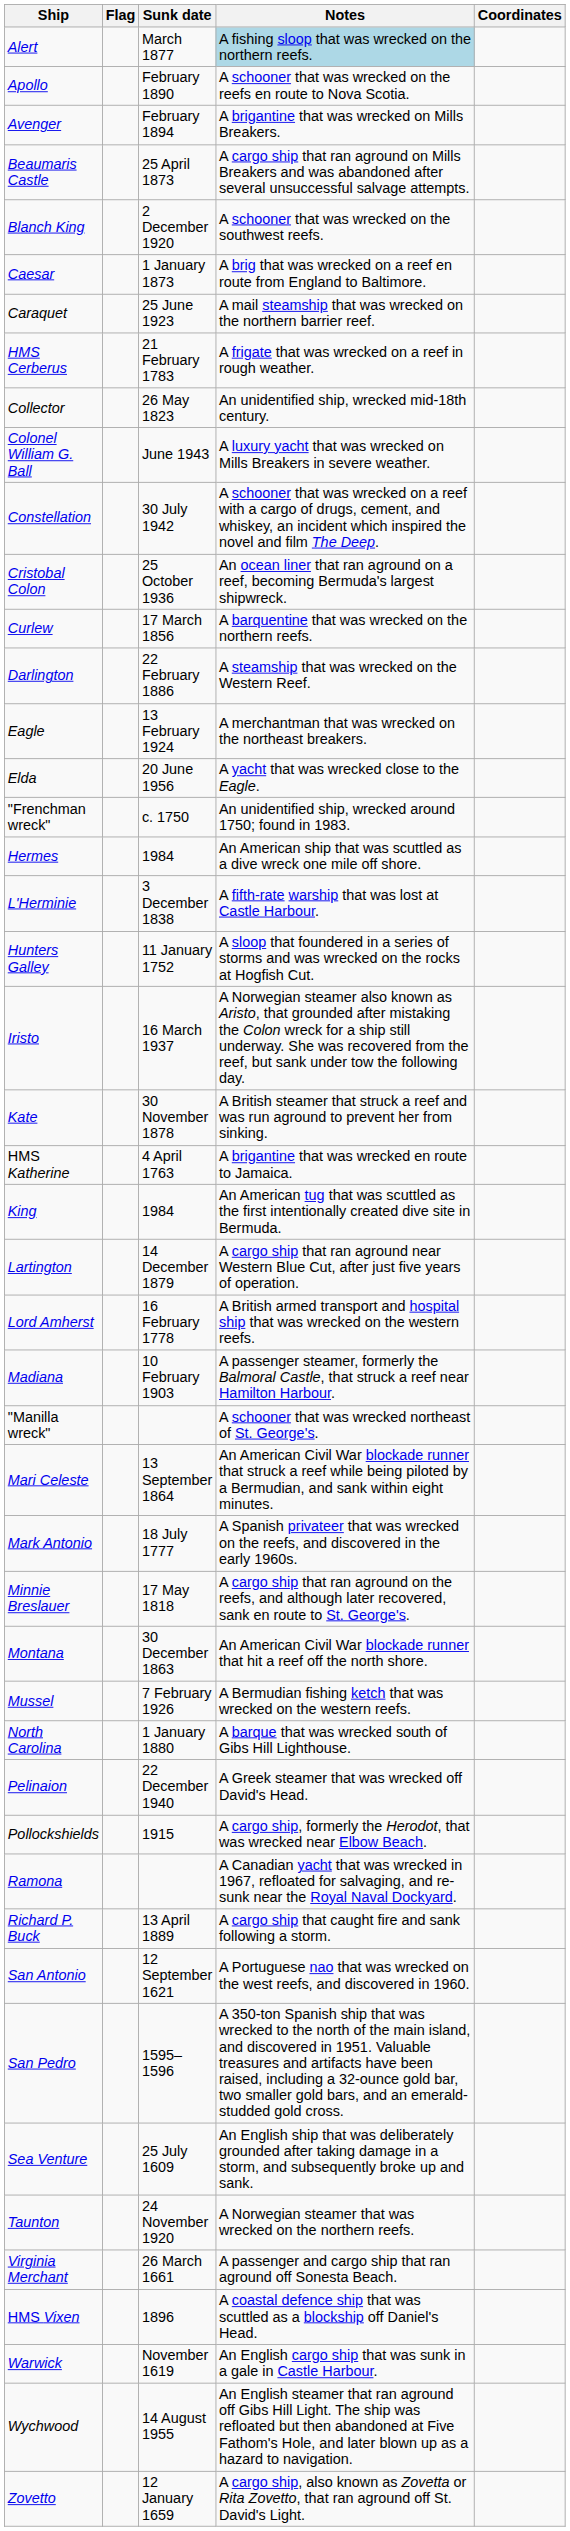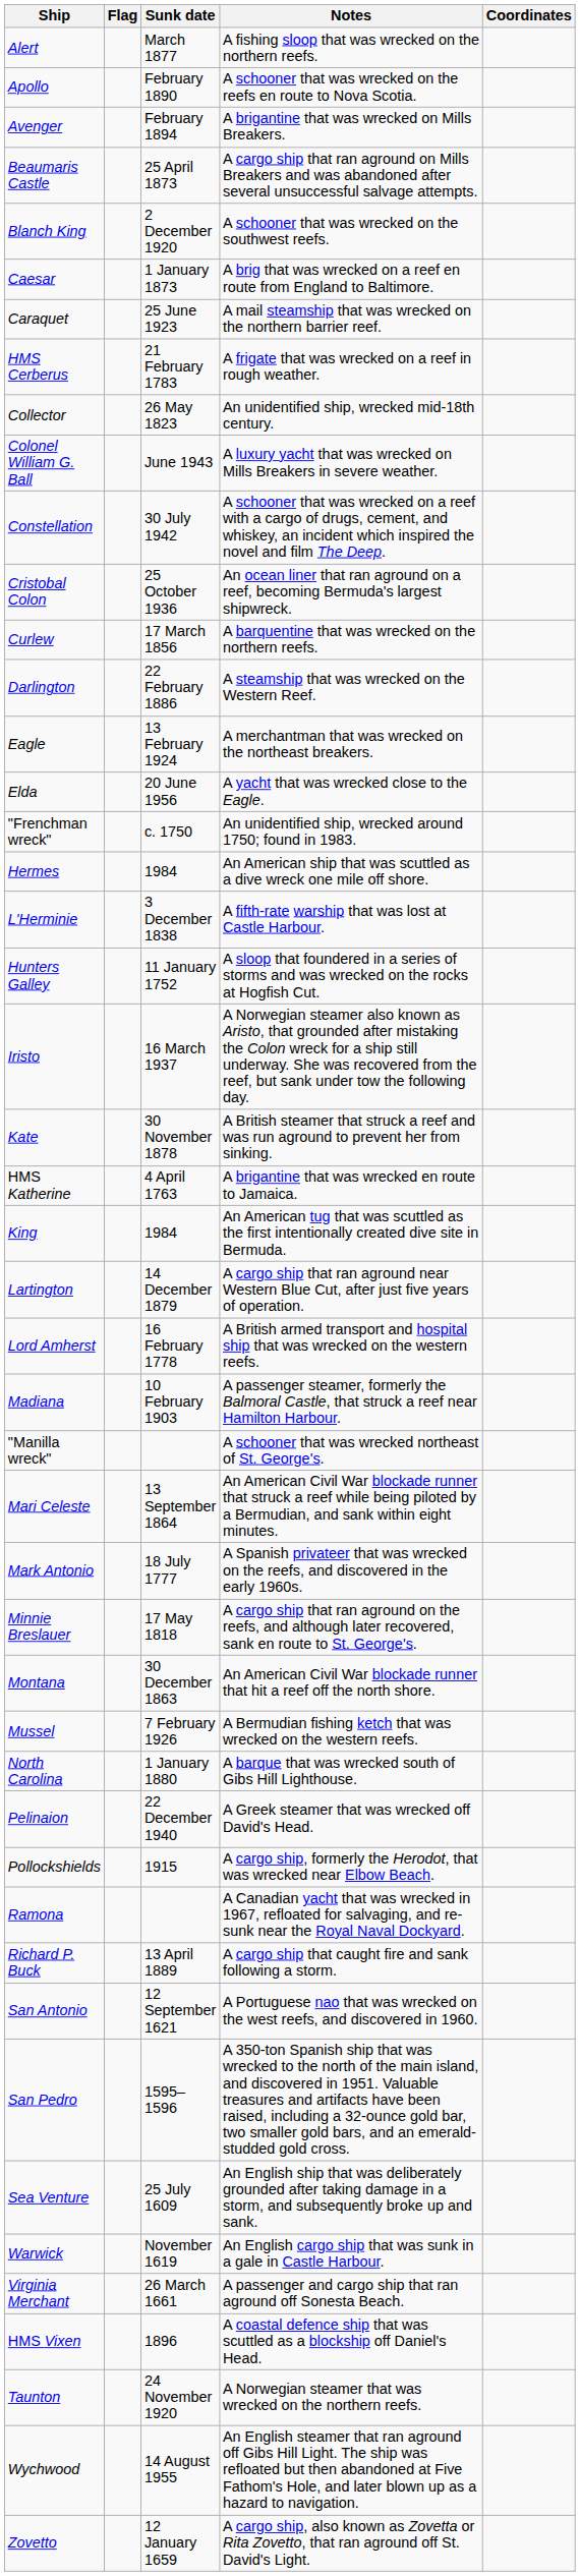Alert | Notes: lightblue background -> no background
rows swapped: Taunton <-> Warwick
